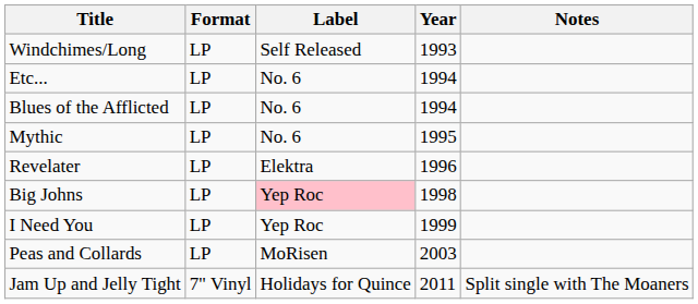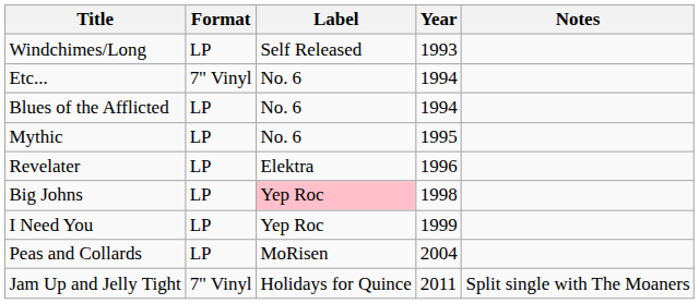Etc... | Format: LP -> 7" Vinyl
Peas and Collards | Year: 2003 -> 2004
